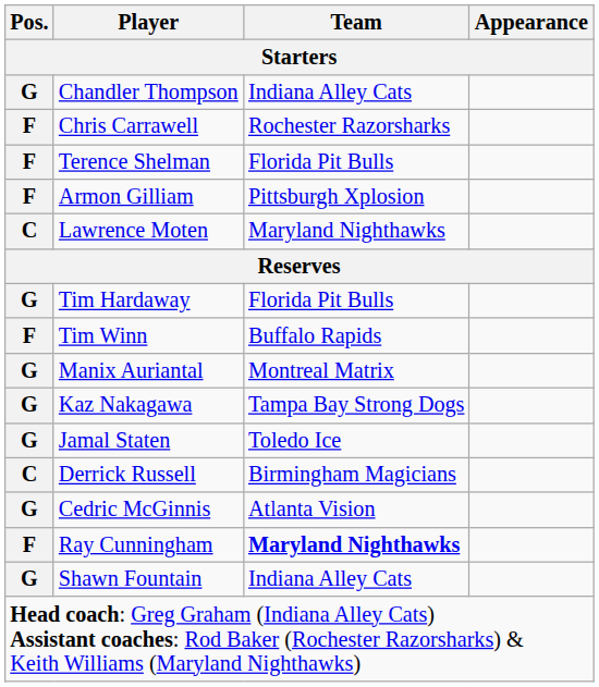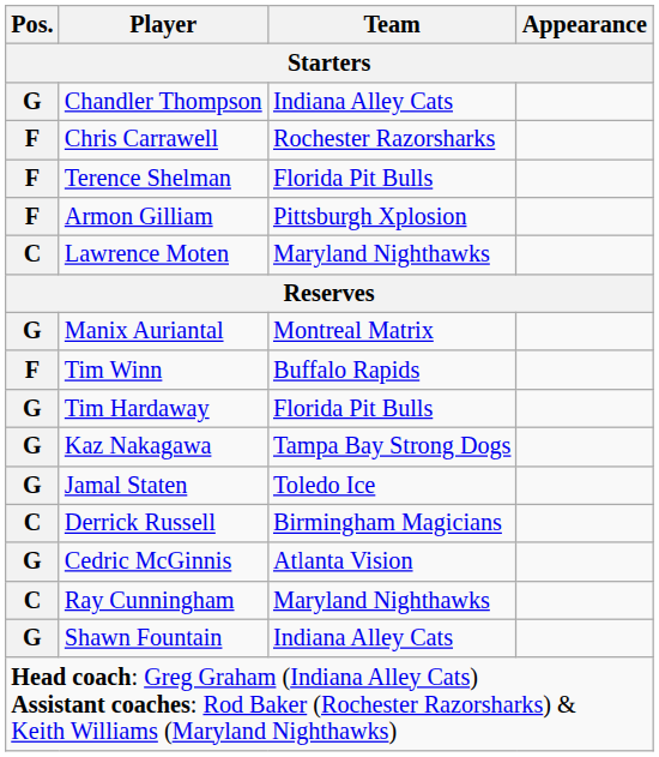rows swapped: Tim Hardaway <-> Manix Auriantal
Ray Cunningham | Pos.: F -> C
Ray Cunningham | Team: bold -> normal
